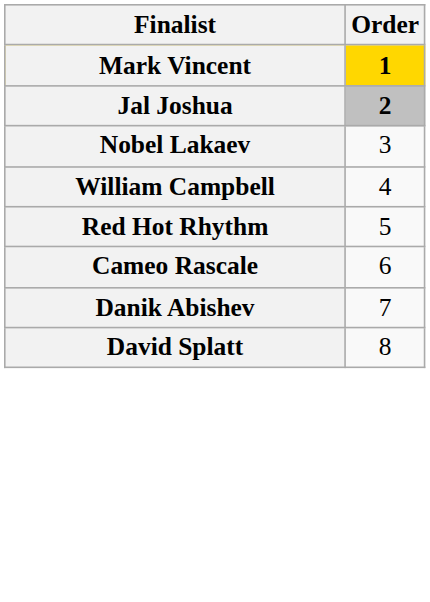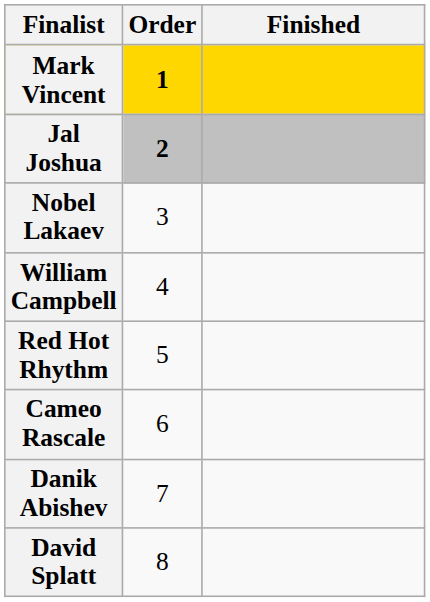+ column: Finished
